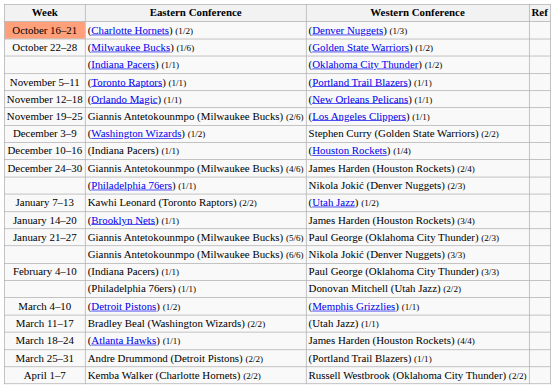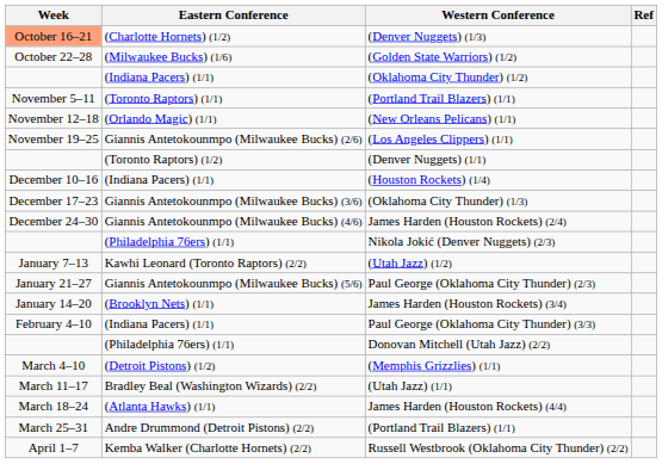+ row: (Toronto Raptors) (1/2) | (Denver Nuggets) (1/1)
- row: December 3–9 | (Washington Wizards) (1/2) | Stephen Curry (Golden State Warriors) (2/2)
+ row: December 17–23 | Giannis Antetokounmpo (Milwaukee Bucks) (3/6) | (Oklahoma City Thunder) (1/3)
rows swapped: James Harden (Houston Rockets) (3/4) <-> Paul George (Oklahoma City Thunder) (2/3)
- row: Giannis Antetokounmpo (Milwaukee Bucks) (6/6) | Nikola Jokić (Denver Nuggets) (3/3)
